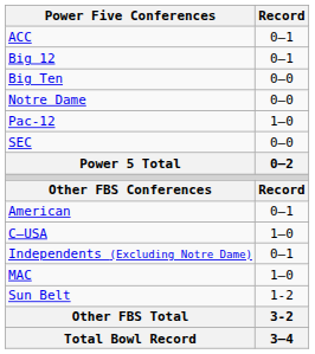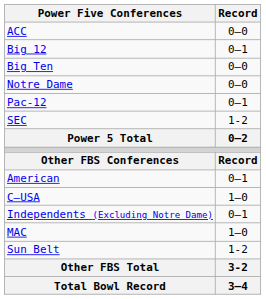ACC | Record: 0–1 -> 0–0
Pac-12 | Record: 1–0 -> 0–1
SEC | Record: 0–0 -> 1-2
